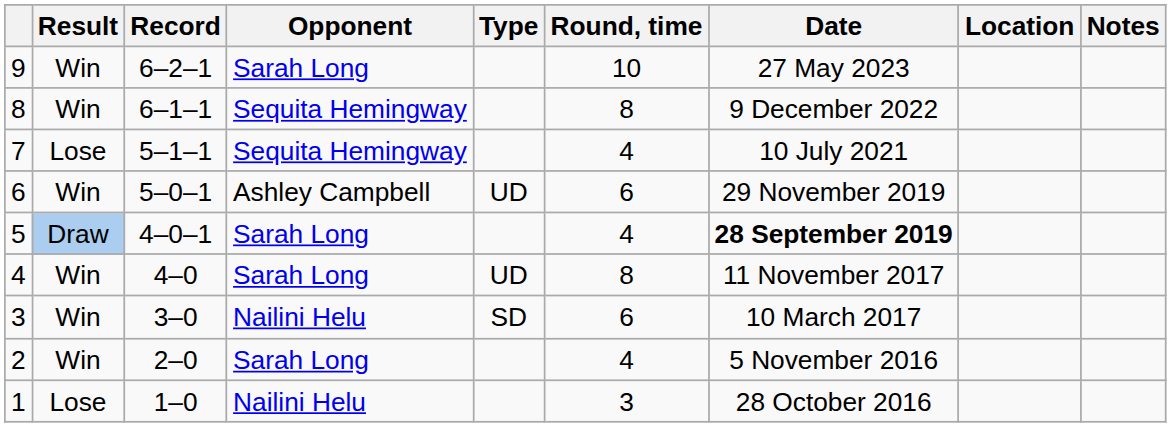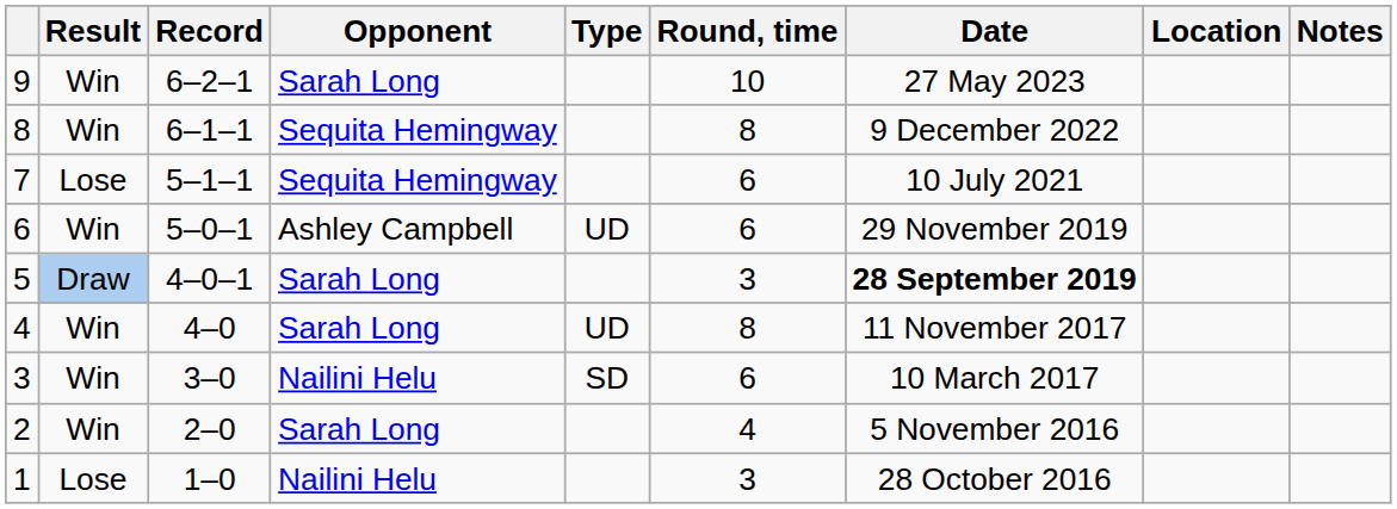7 | Round, time: 4 -> 6
5 | Round, time: 4 -> 3
